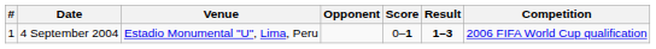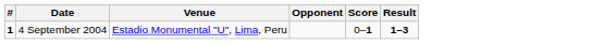- column: Competition | 2006 FIFA World Cup qualification
4 September 2004 | #: normal -> bold
